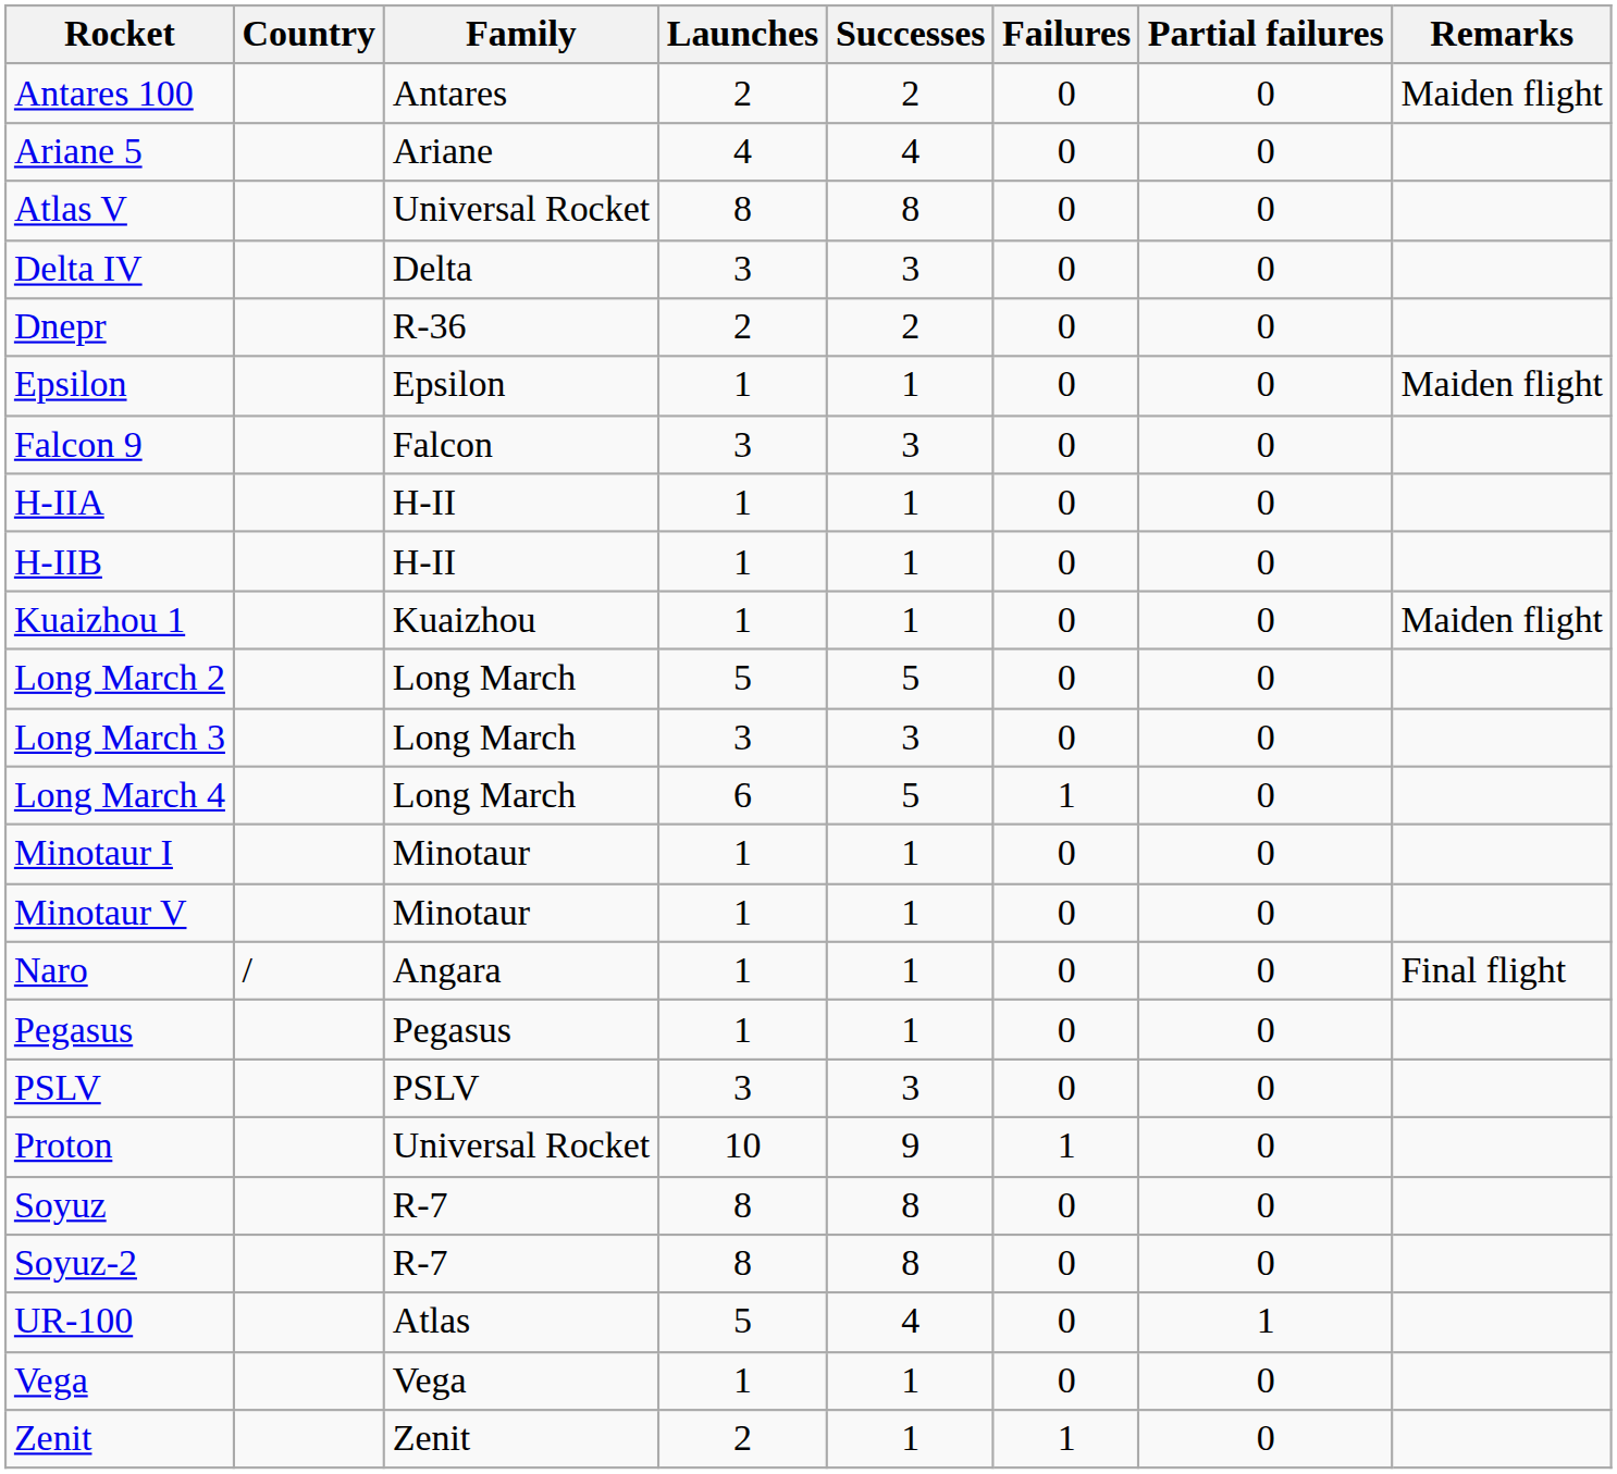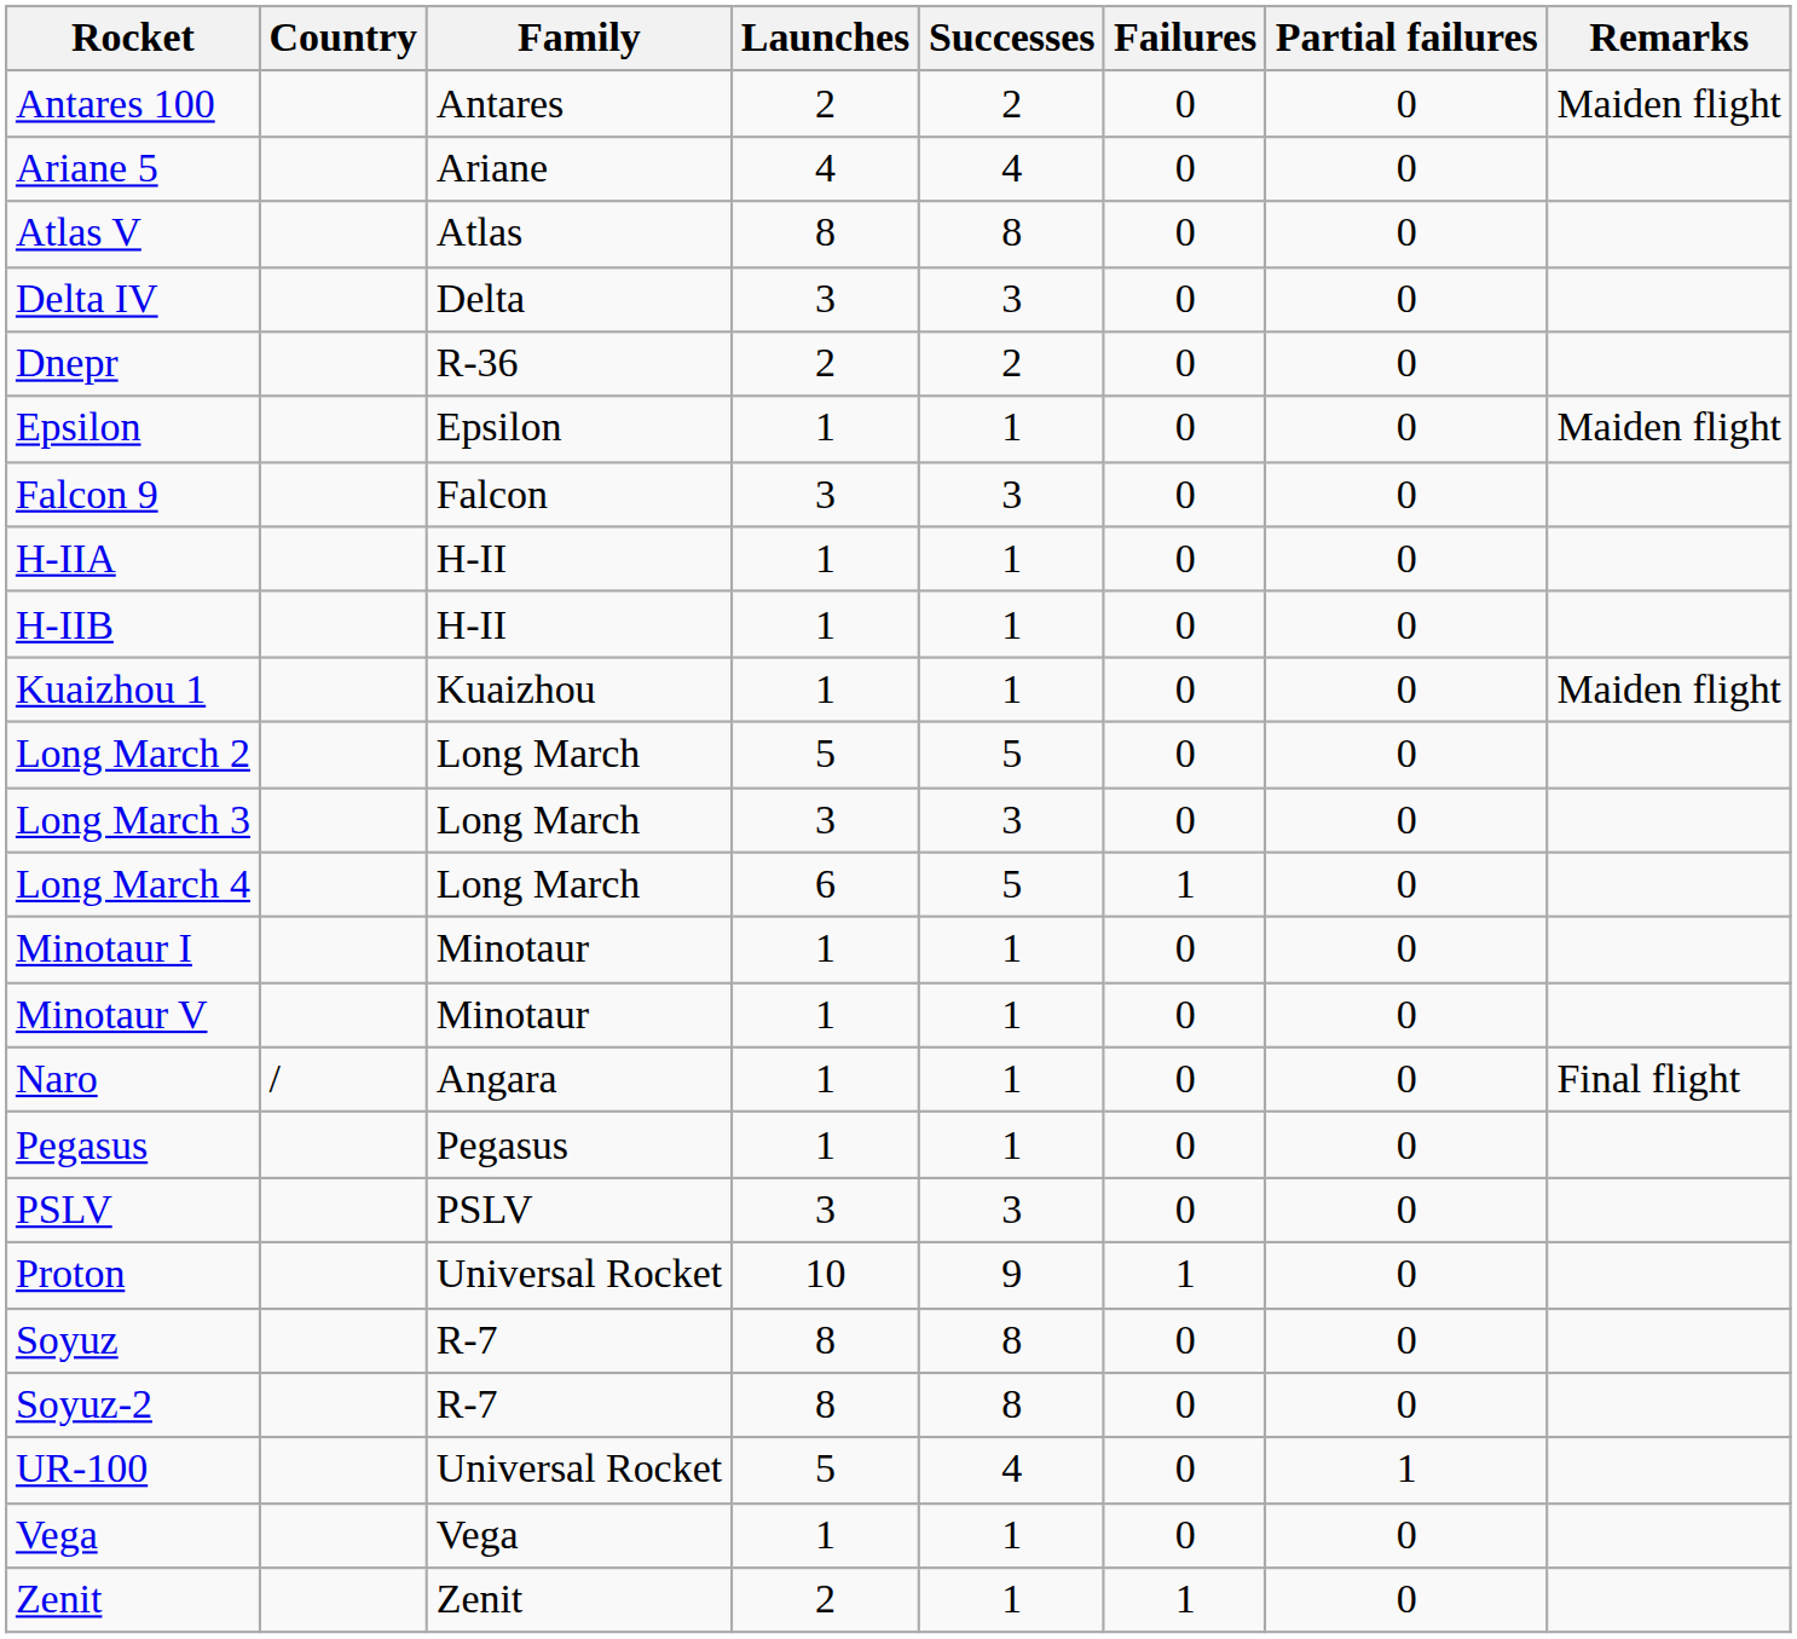Atlas V | Family: Universal Rocket -> Atlas
UR-100 | Family: Atlas -> Universal Rocket
